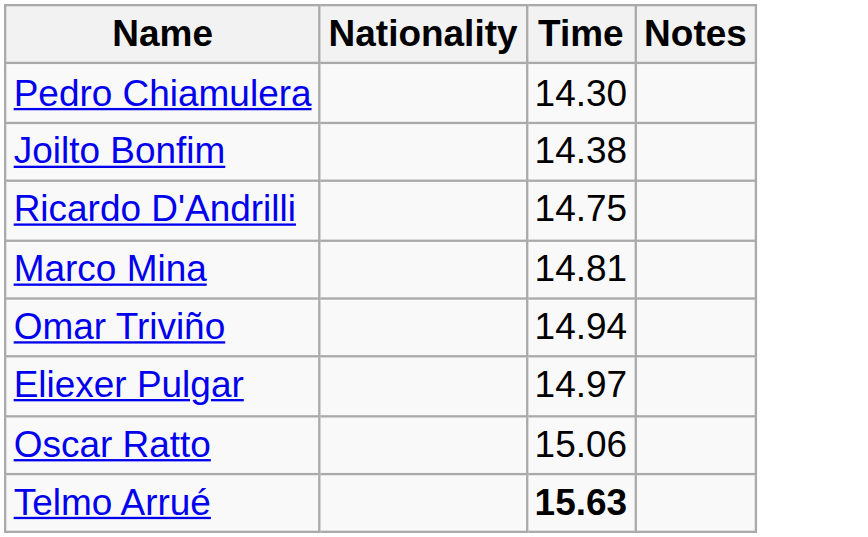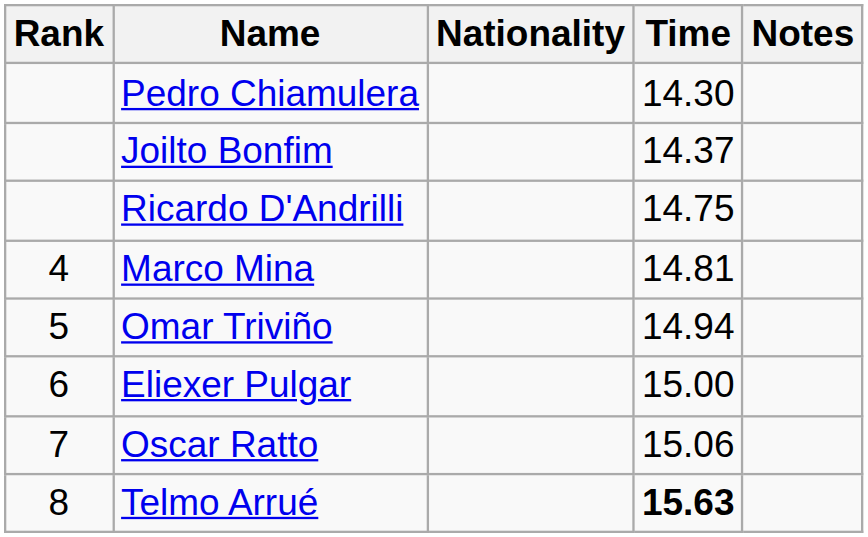+ column: Rank | 4 | 5 | 6 | 7 | 8
Joilto Bonfim | Time: 14.38 -> 14.37
Eliexer Pulgar | Time: 14.97 -> 15.00
